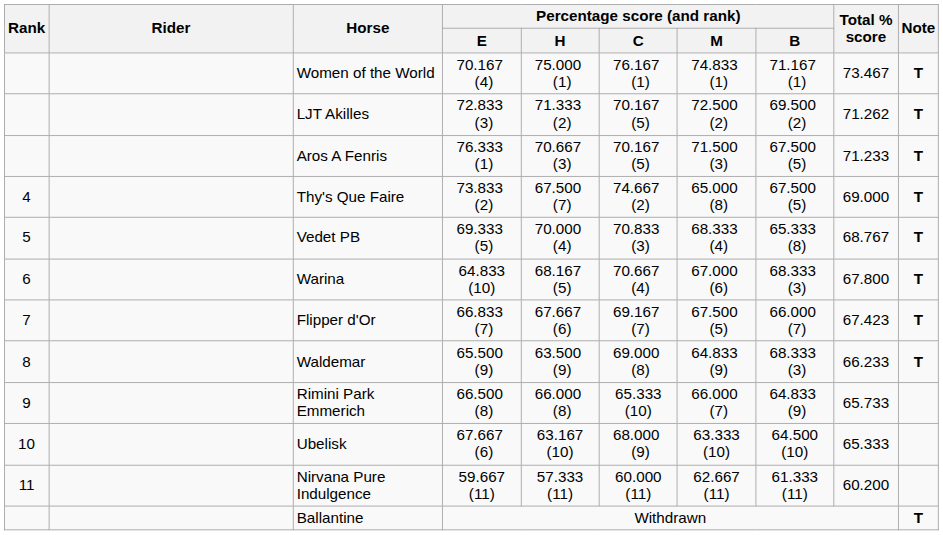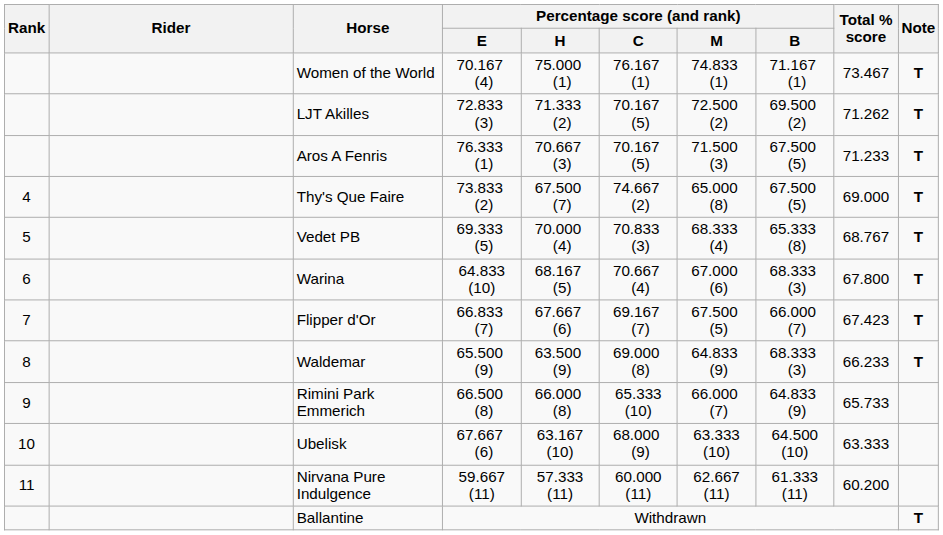Ubelisk | Total % score: 65.333 -> 63.333
